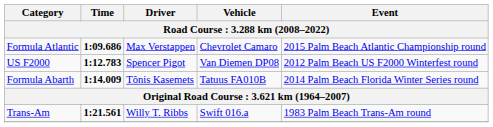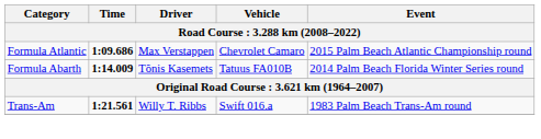- row: US F2000 | 1:12.783 | Spencer Pigot | Van Diemen DP08 | 2012 Palm Beach US F2000 Winterfest round
